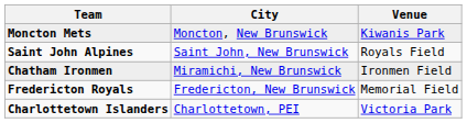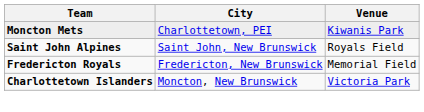Moncton Mets | City: Moncton, New Brunswick -> Charlottetown, PEI
- row: Chatham Ironmen | Miramichi, New Brunswick | Ironmen Field
Charlottetown Islanders | City: Charlottetown, PEI -> Moncton, New Brunswick
